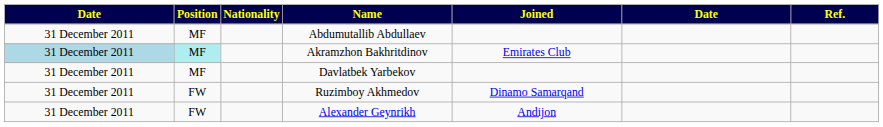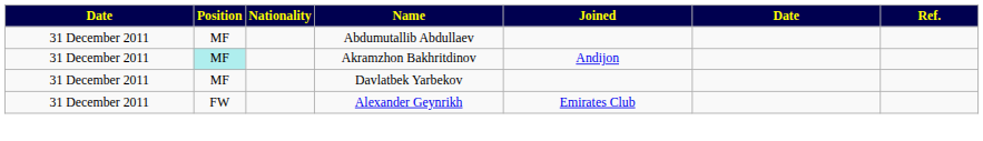Akramzhon Bakhritdinov | column 1: lightblue background -> no background
Akramzhon Bakhritdinov | Joined: Emirates Club -> Andijon
- row: 31 December 2011 | FW | Ruzimboy Akhmedov | Dinamo Samarqand
Alexander Geynrikh | Joined: Andijon -> Emirates Club
